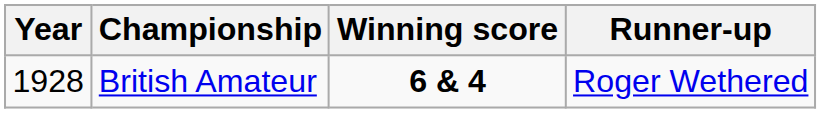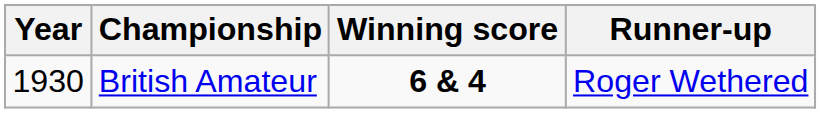British Amateur | Year: 1928 -> 1930
